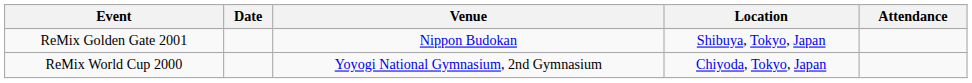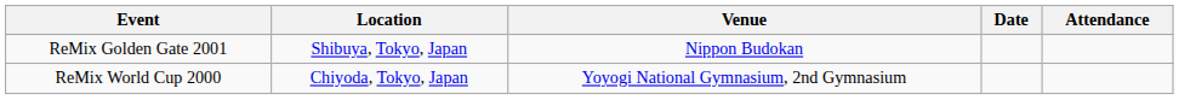columns swapped: Date <-> Location
